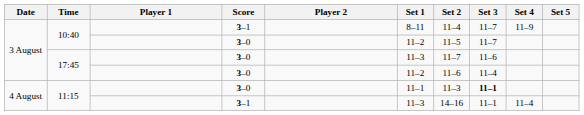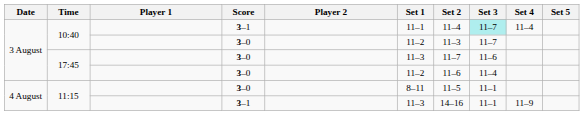10:40 / 3–1 | Set 1: 8–11 -> 11–1
10:40 / 3–1 | Set 3: no background -> paleturquoise background
10:40 / 3–1 | Set 4: 11–9 -> 11–4
10:40 / 3–0 | Set 2: 11–5 -> 11–3
11:15 / 3–0 | Set 1: 11–1 -> 8–11
11:15 / 3–0 | Set 2: 11–3 -> 11–5
11:15 / 3–0 | Set 3: bold -> normal
11:15 / 3–1 | Set 4: 11–4 -> 11–9
